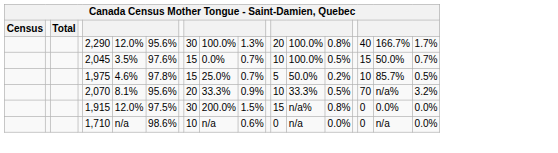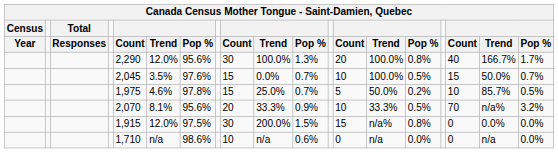+ row: Year | Responses | Count | Trend | Pop % | Count | Trend | Pop % | Count | Trend | Pop % | Count | Trend | Pop %
